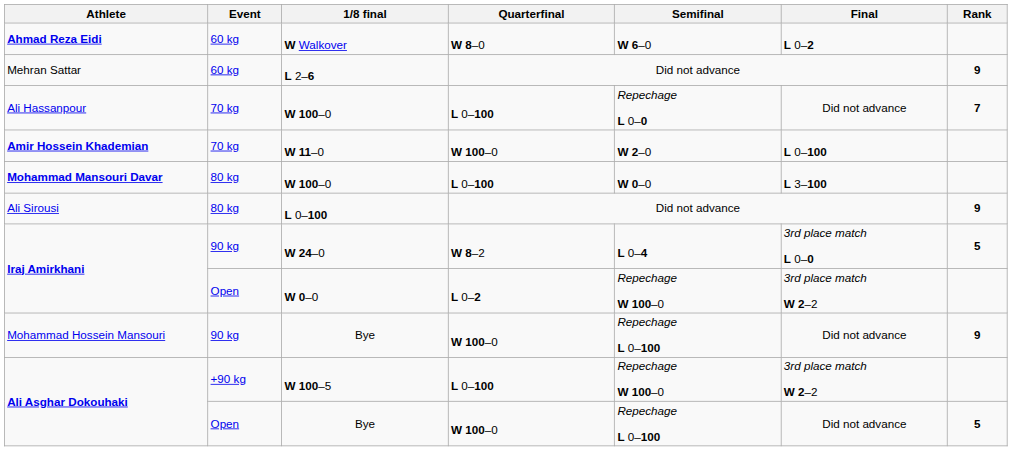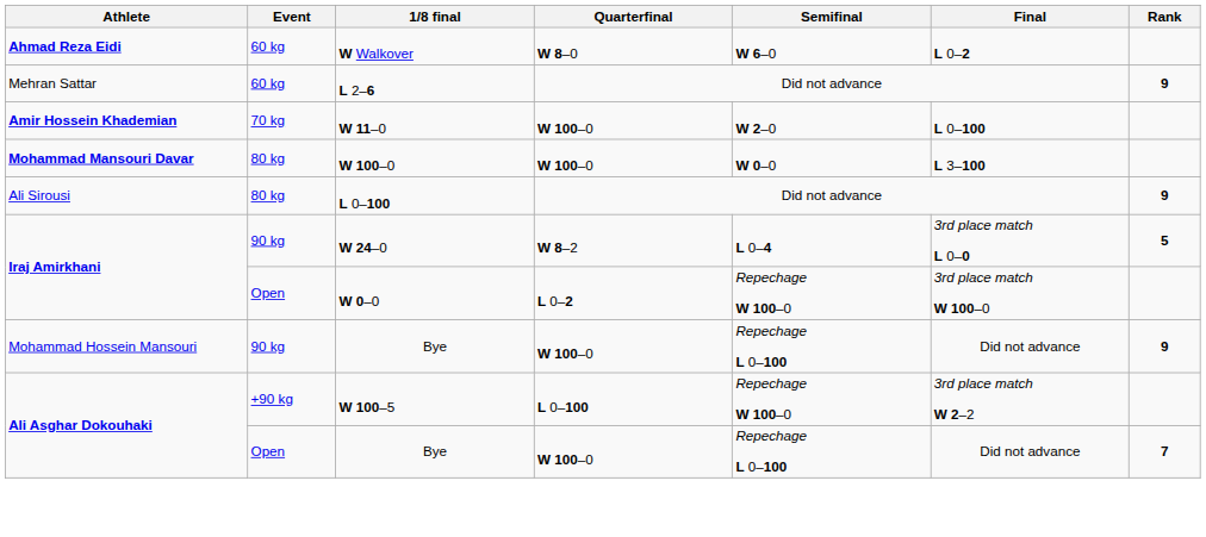- row: Ali Hassanpour | 70 kg | W 100–0 | L 0–100 | Repechage L 0–0 | Did not advance | 7
Mohammad Mansouri Davar | Quarterfinal: L 0–100 -> W 100–0
Iraj Amirkhani / W 0–0 | Final: 3rd place match W 2–2 -> 3rd place match W 100–0
Ali Asghar Dokouhaki / Bye | Rank: 5 -> 7
